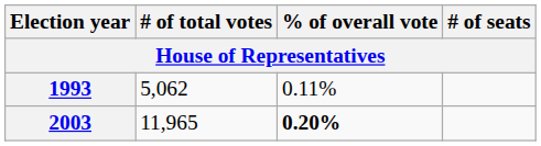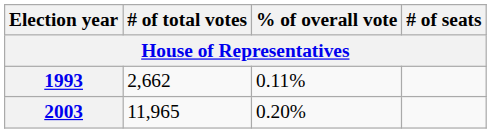1993 | # of total votes: 5,062 -> 2,662
2003 | % of overall vote: bold -> normal
